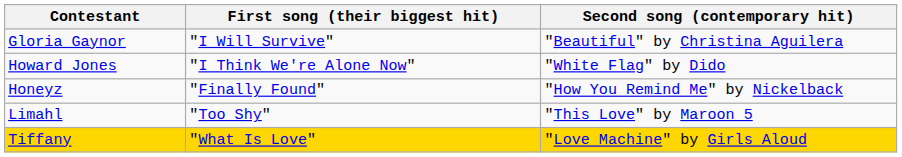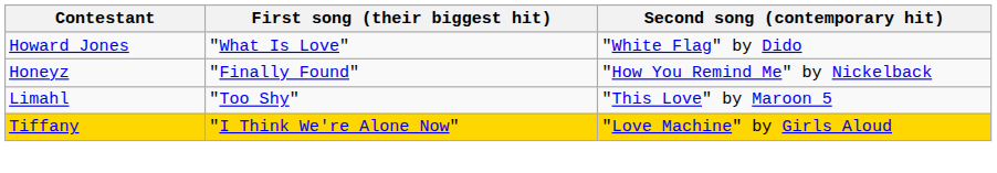- row: Gloria Gaynor | "I Will Survive" | "Beautiful" by Christina Aguilera
Howard Jones | First song (their biggest hit): "I Think We're Alone Now" -> "What Is Love"
Tiffany | First song (their biggest hit): "What Is Love" -> "I Think We're Alone Now"
